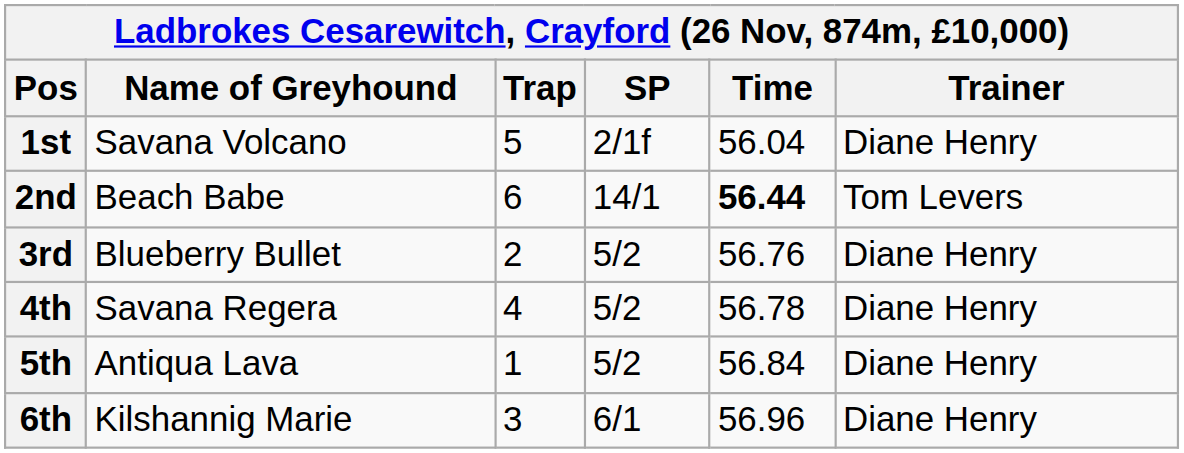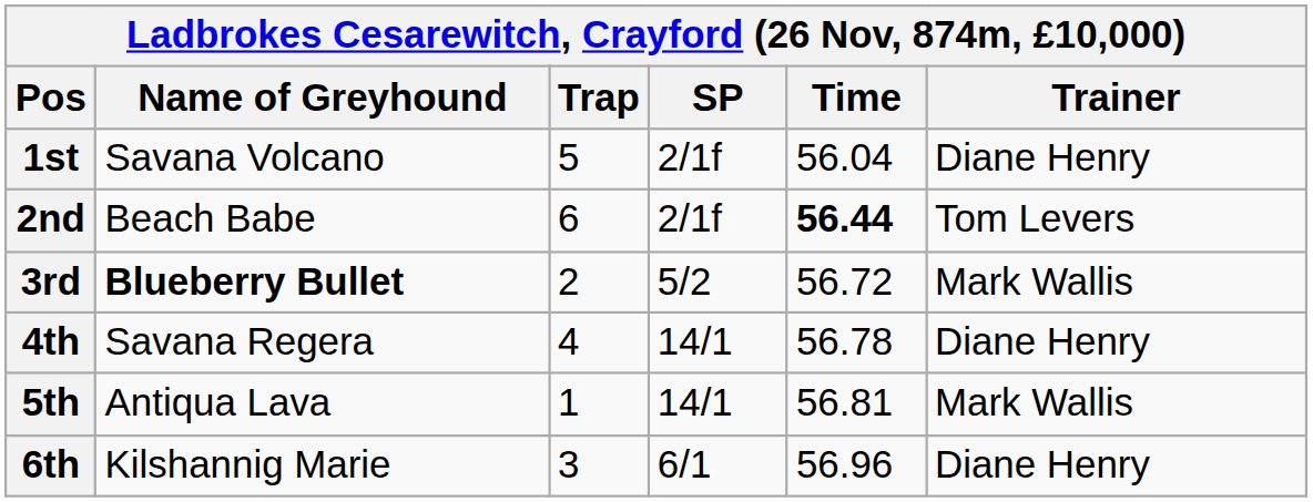2nd | SP: 14/1 -> 2/1f
3rd | Name of Greyhound: normal -> bold
3rd | Time: 56.76 -> 56.72
3rd | Trainer: Diane Henry -> Mark Wallis
4th | SP: 5/2 -> 14/1
5th | SP: 5/2 -> 14/1
5th | Time: 56.84 -> 56.81
5th | Trainer: Diane Henry -> Mark Wallis
